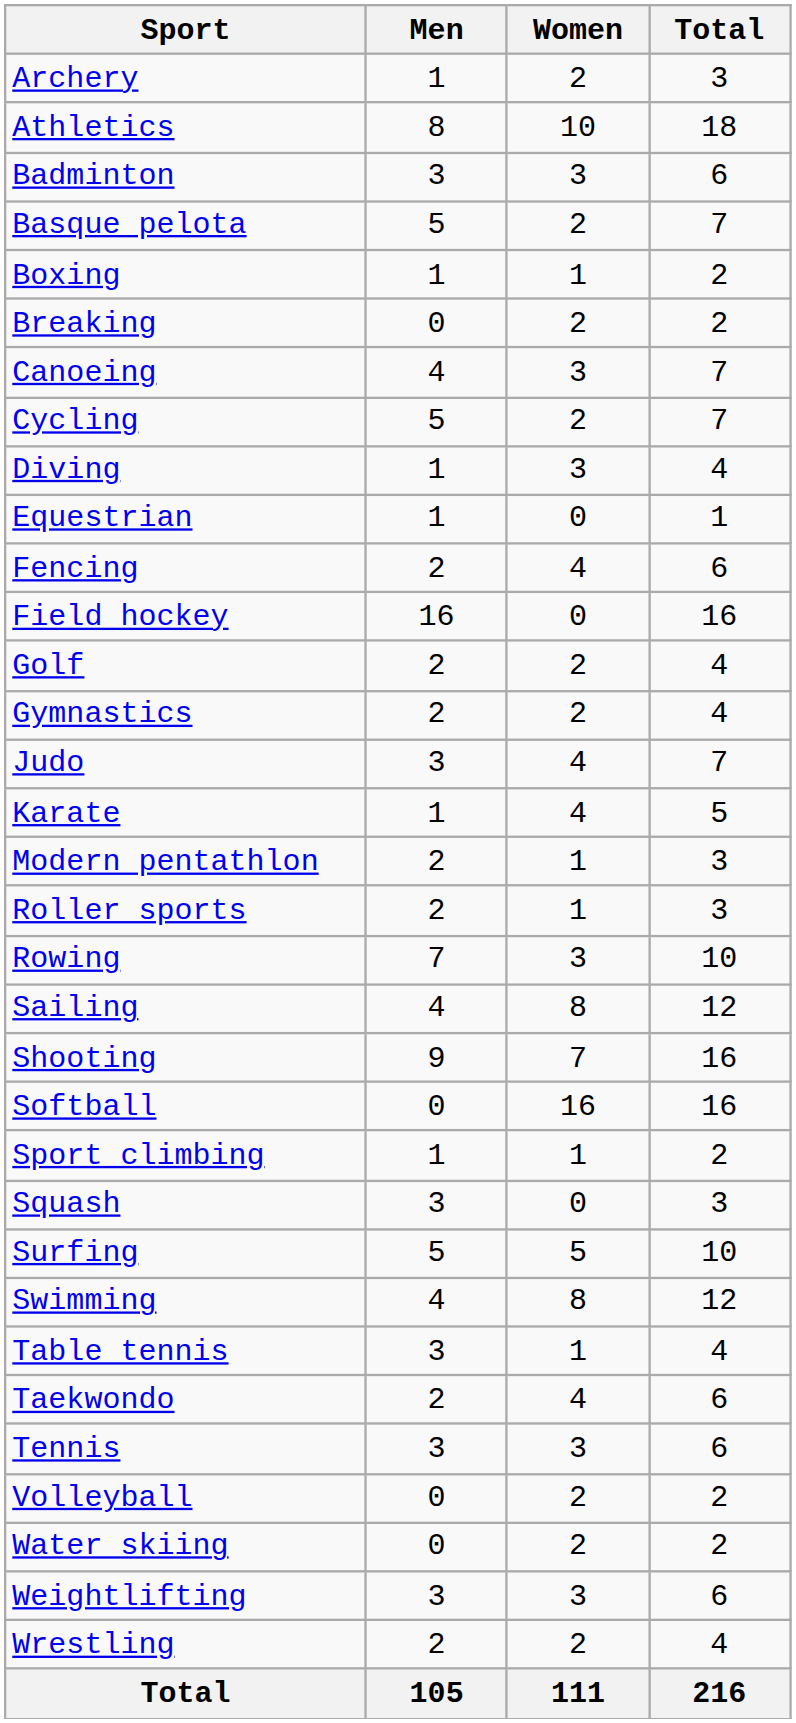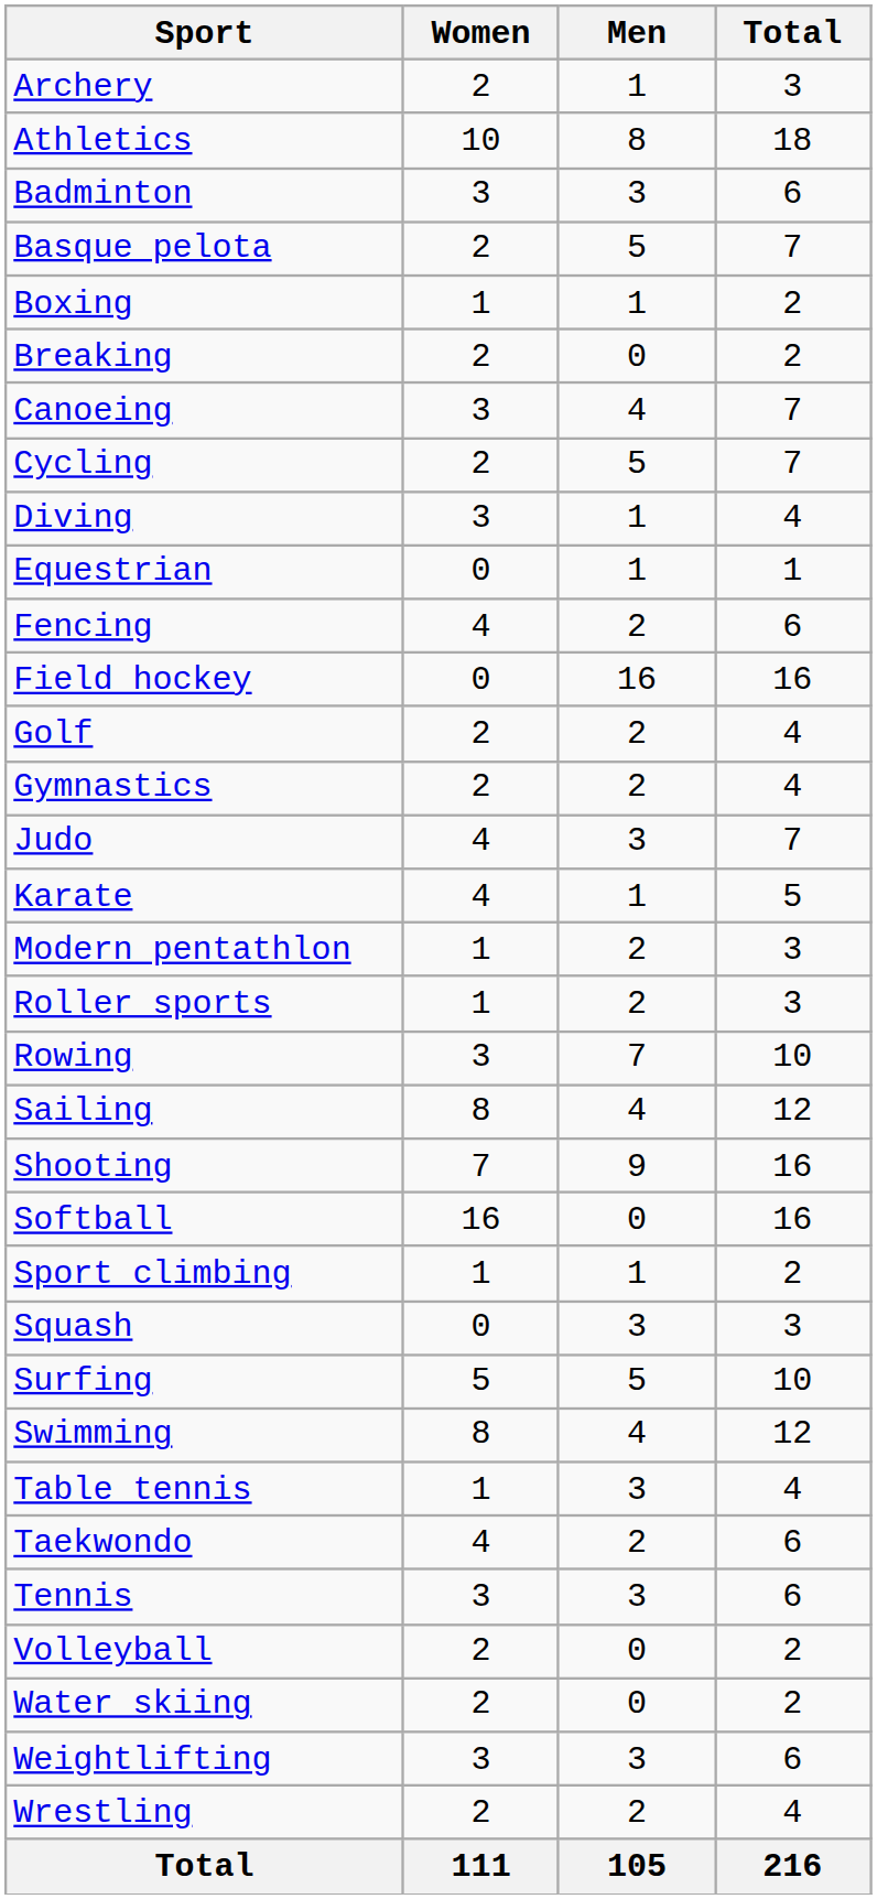columns swapped: Men <-> Women
